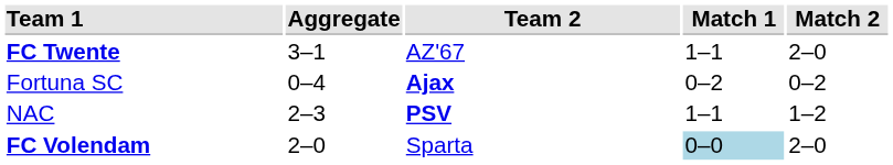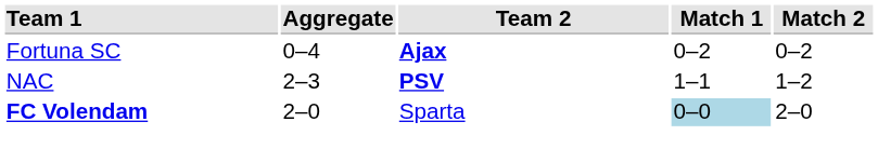- row: FC Twente | 3–1 | AZ'67 | 1–1 | 2–0
